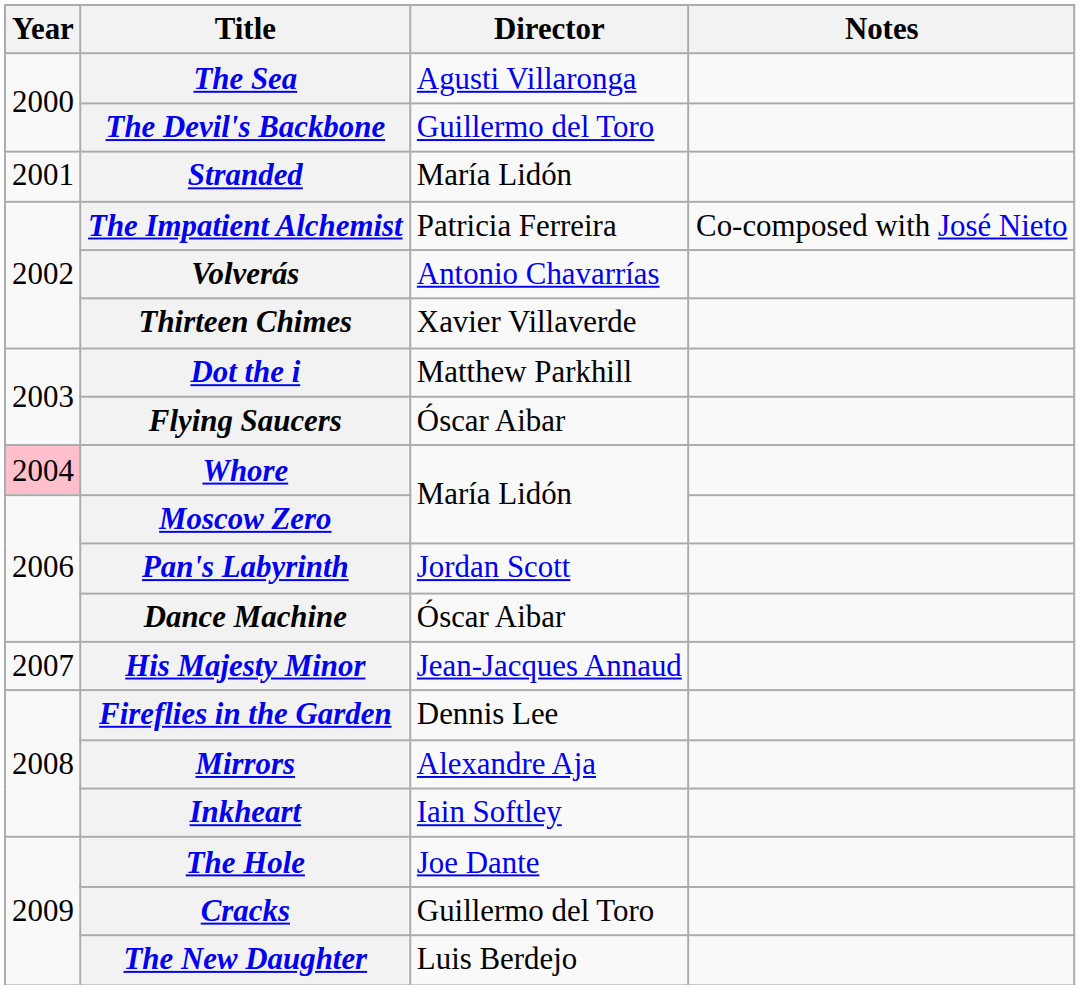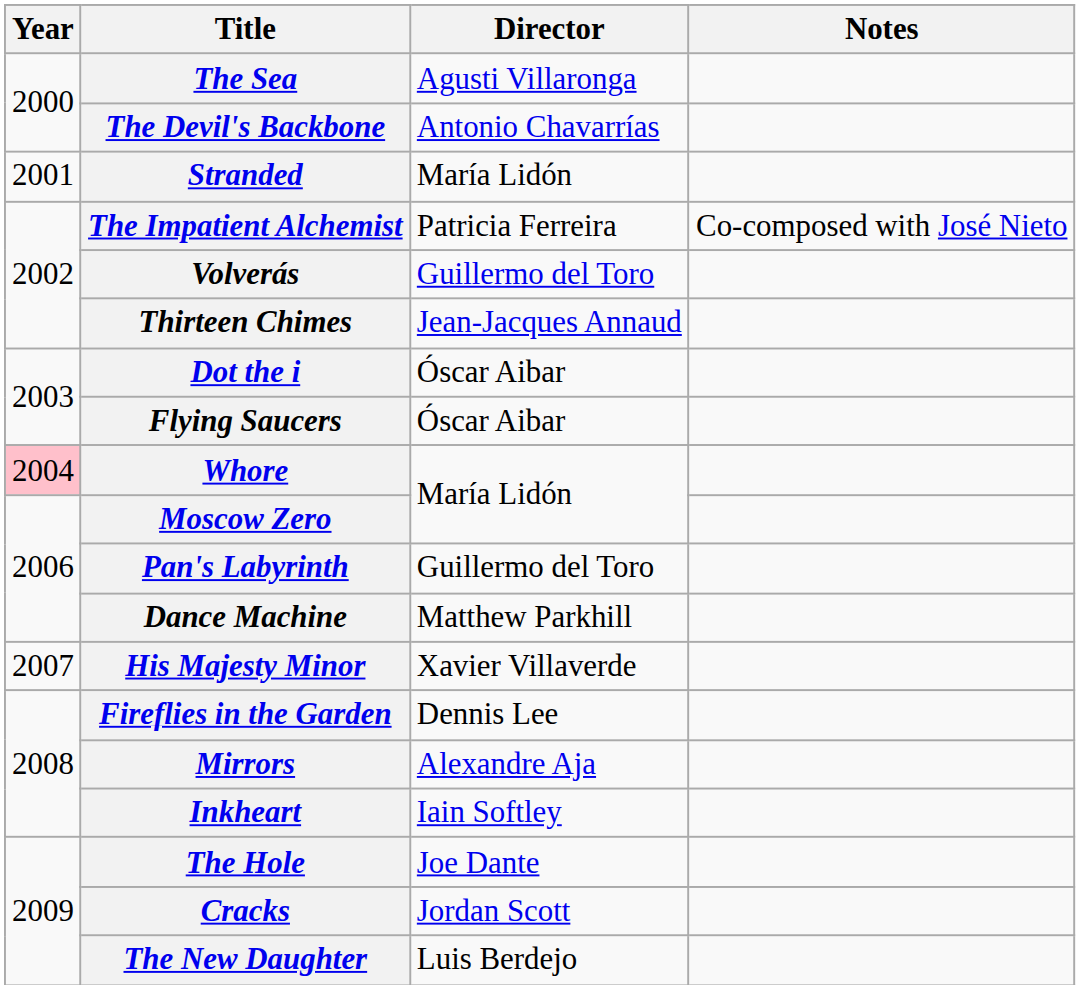The Devil's Backbone | Director: Guillermo del Toro -> Antonio Chavarrías
Volverás | Director: Antonio Chavarrías -> Guillermo del Toro
Thirteen Chimes | Director: Xavier Villaverde -> Jean-Jacques Annaud
Dot the i | Director: Matthew Parkhill -> Óscar Aibar
Pan's Labyrinth | Director: Jordan Scott -> Guillermo del Toro
Dance Machine | Director: Óscar Aibar -> Matthew Parkhill
His Majesty Minor | Director: Jean-Jacques Annaud -> Xavier Villaverde
Cracks | Director: Guillermo del Toro -> Jordan Scott
